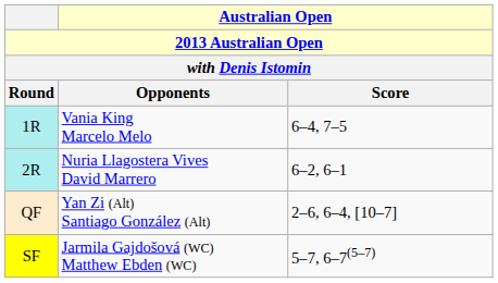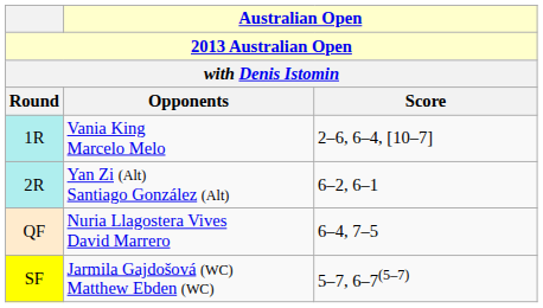1R | column 3: 6–4, 7–5 -> 2–6, 6–4, [10–7]
2R | column 2: Nuria Llagostera Vives David Marrero -> Yan Zi (Alt) Santiago González (Alt)
QF | column 2: Yan Zi (Alt) Santiago González (Alt) -> Nuria Llagostera Vives David Marrero
QF | column 3: 2–6, 6–4, [10–7] -> 6–4, 7–5
